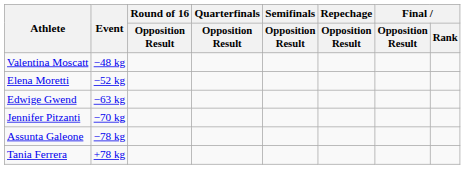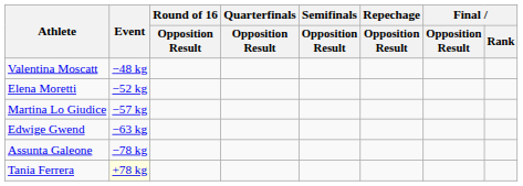+ row: Martina Lo Giudice | −57 kg
- row: Jennifer Pitzanti | −70 kg
Tania Ferrera | Event: no background -> lightyellow background
